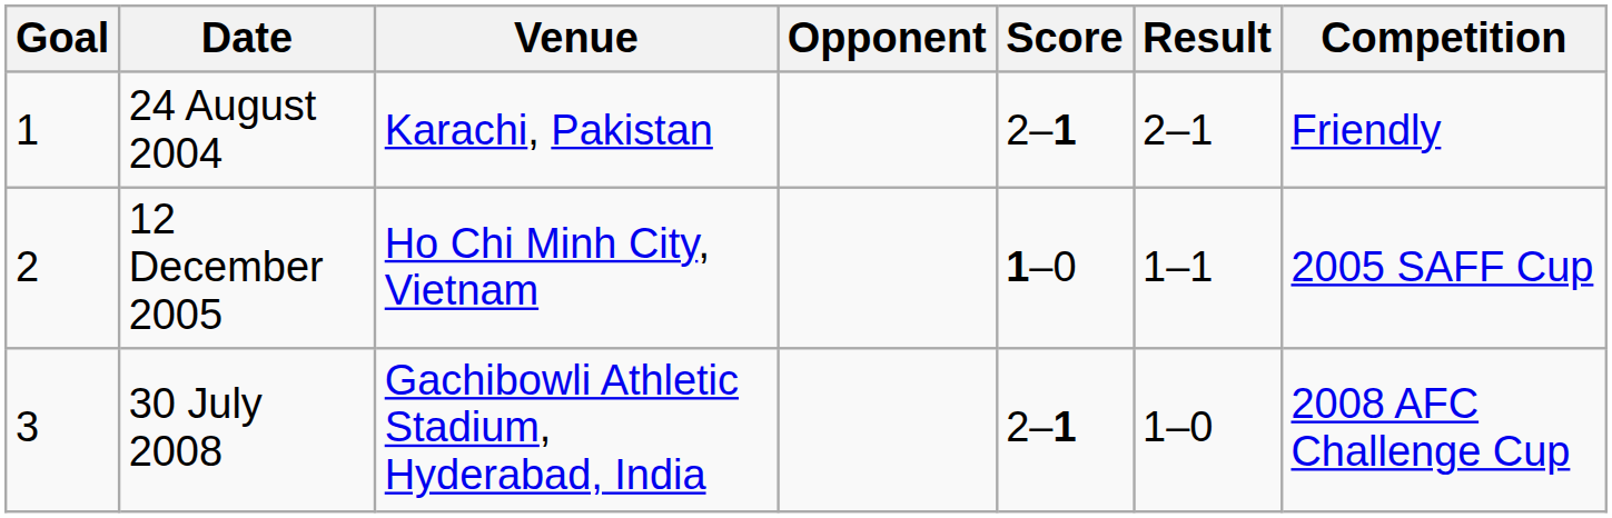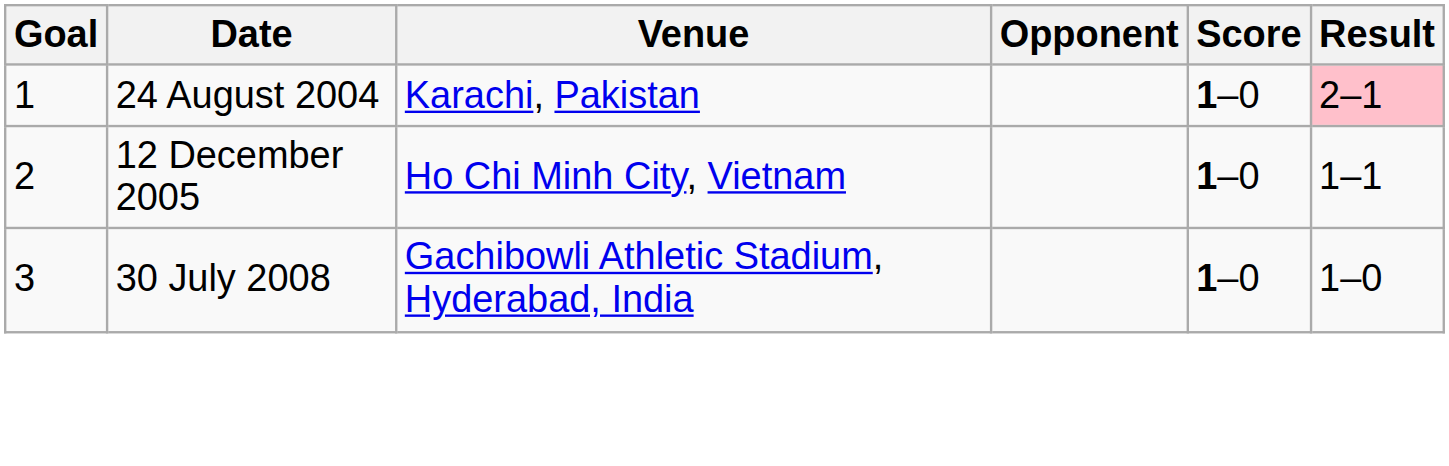- column: Competition | Friendly | 2005 SAFF Cup | 2008 AFC Challenge Cup
24 August 2004 | Score: 2–1 -> 1–0
24 August 2004 | Result: no background -> pink background
30 July 2008 | Score: 2–1 -> 1–0
